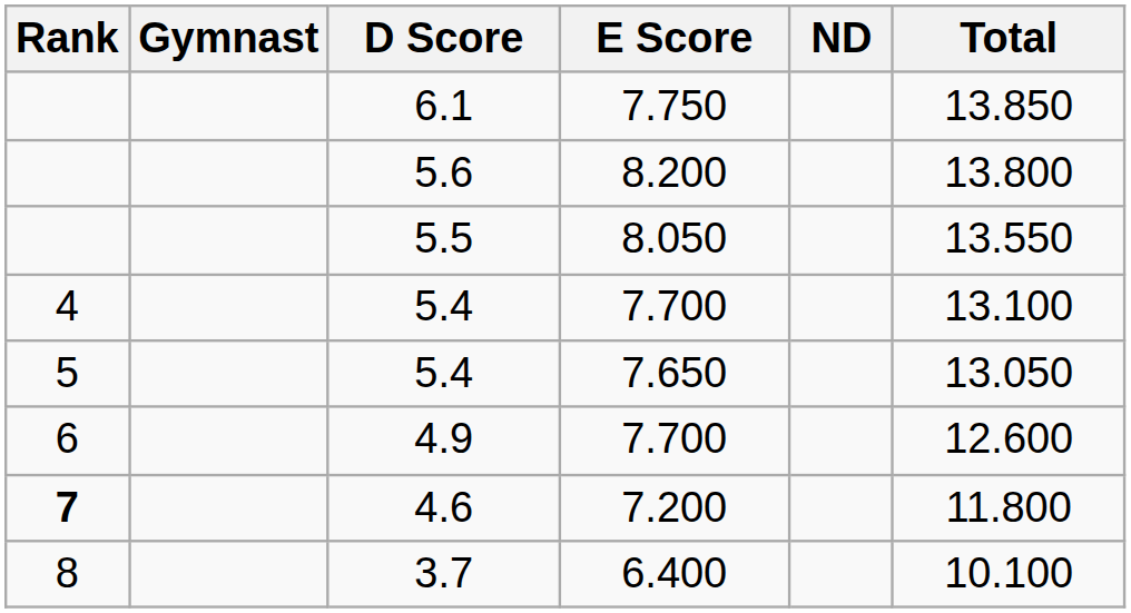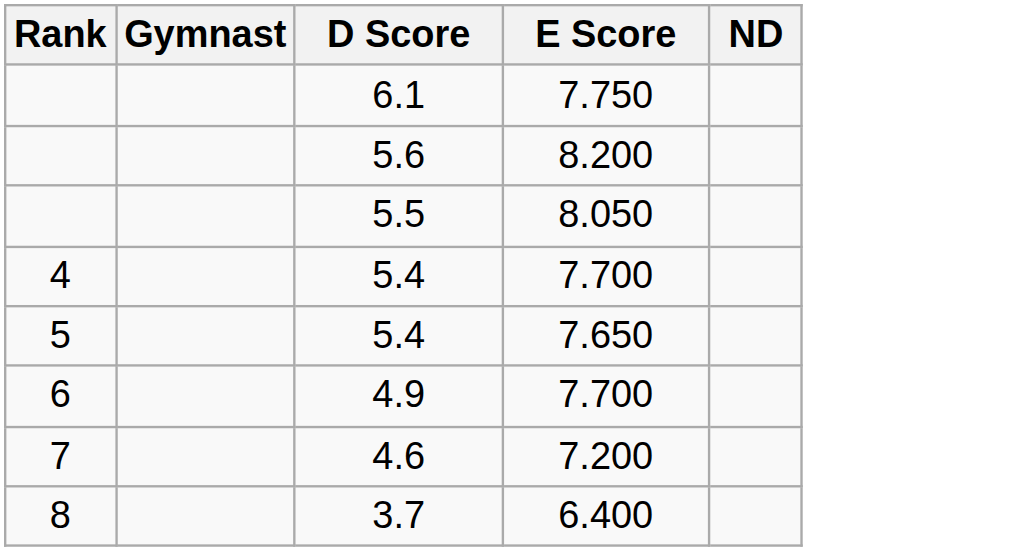- column: Total | 13.850 | 13.800 | 13.550 | 13.100 | 13.050 | 12.600 | 11.800 | 10.100
4.6 | Rank: bold -> normal
